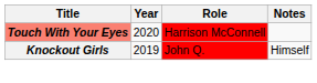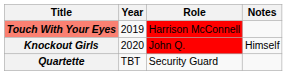Touch With Your Eyes | Year: 2020 -> 2019
Knockout Girls | Year: 2019 -> 2020
+ row: Quartette | TBT | Security Guard
